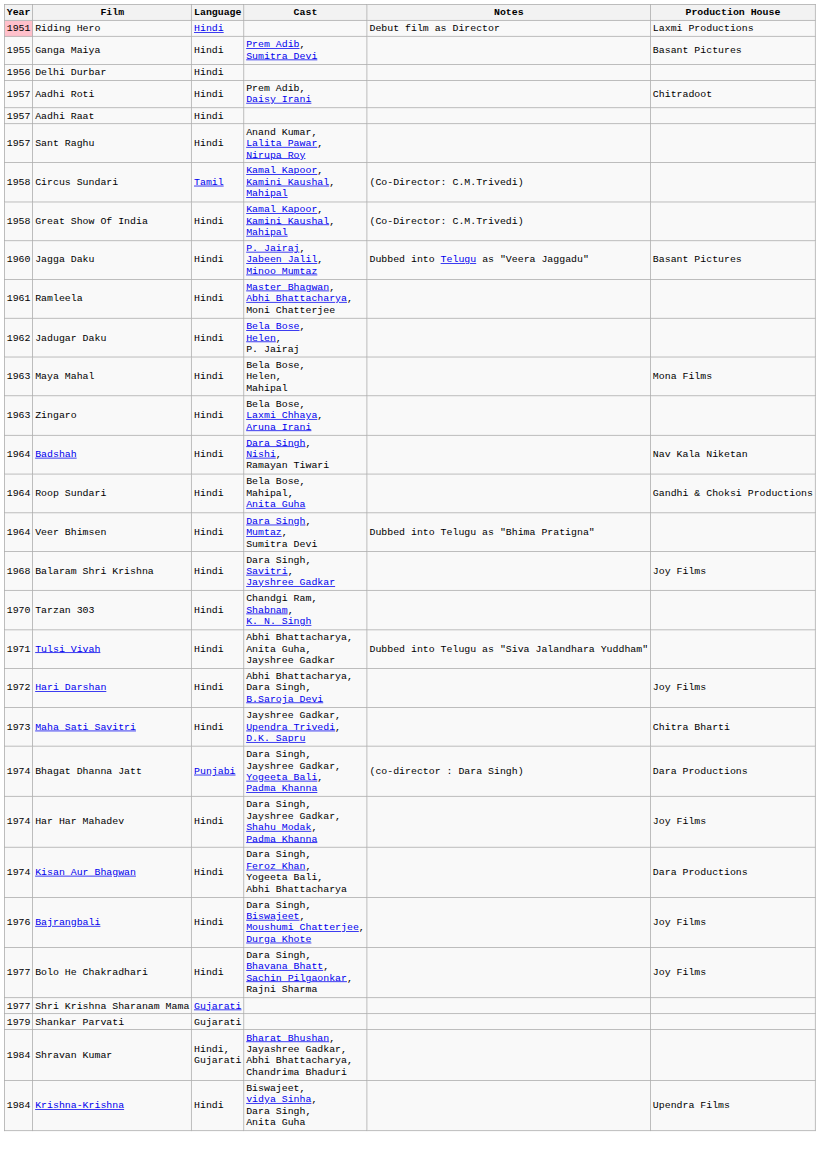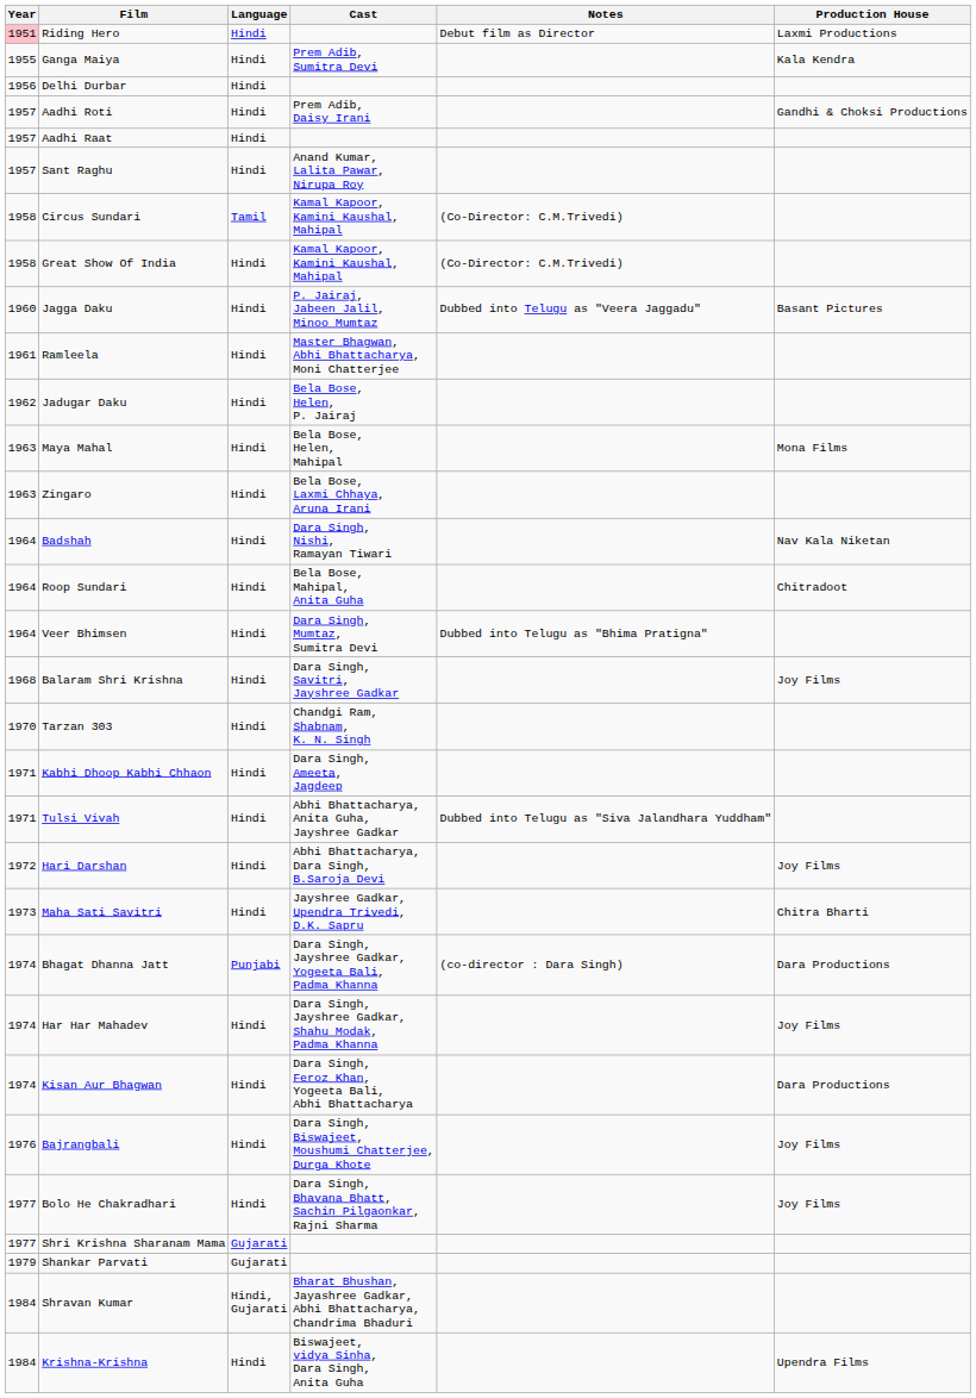Ganga Maiya | Production House: Basant Pictures -> Kala Kendra
Aadhi Roti | Production House: Chitradoot -> Gandhi & Choksi Productions
Roop Sundari | Production House: Gandhi & Choksi Productions -> Chitradoot
+ row: 1971 | Kabhi Dhoop Kabhi Chhaon | Hindi | Dara Singh, Ameeta, Jagdeep
